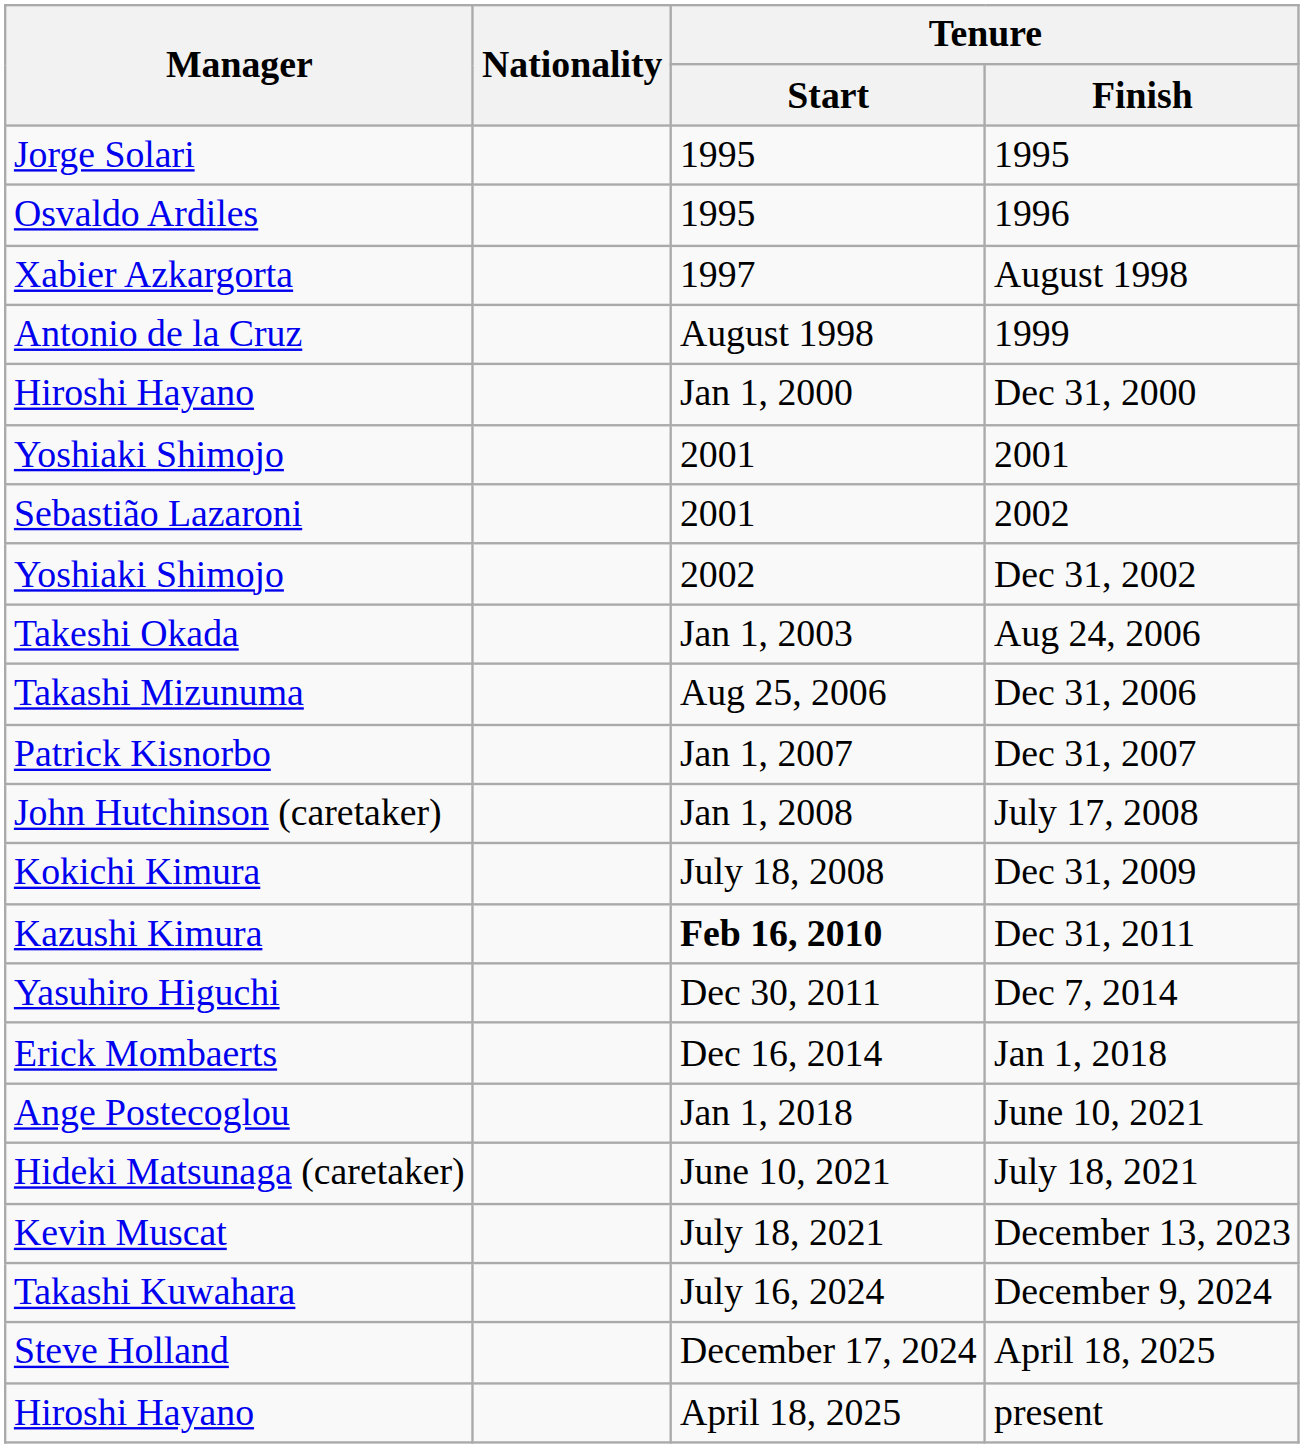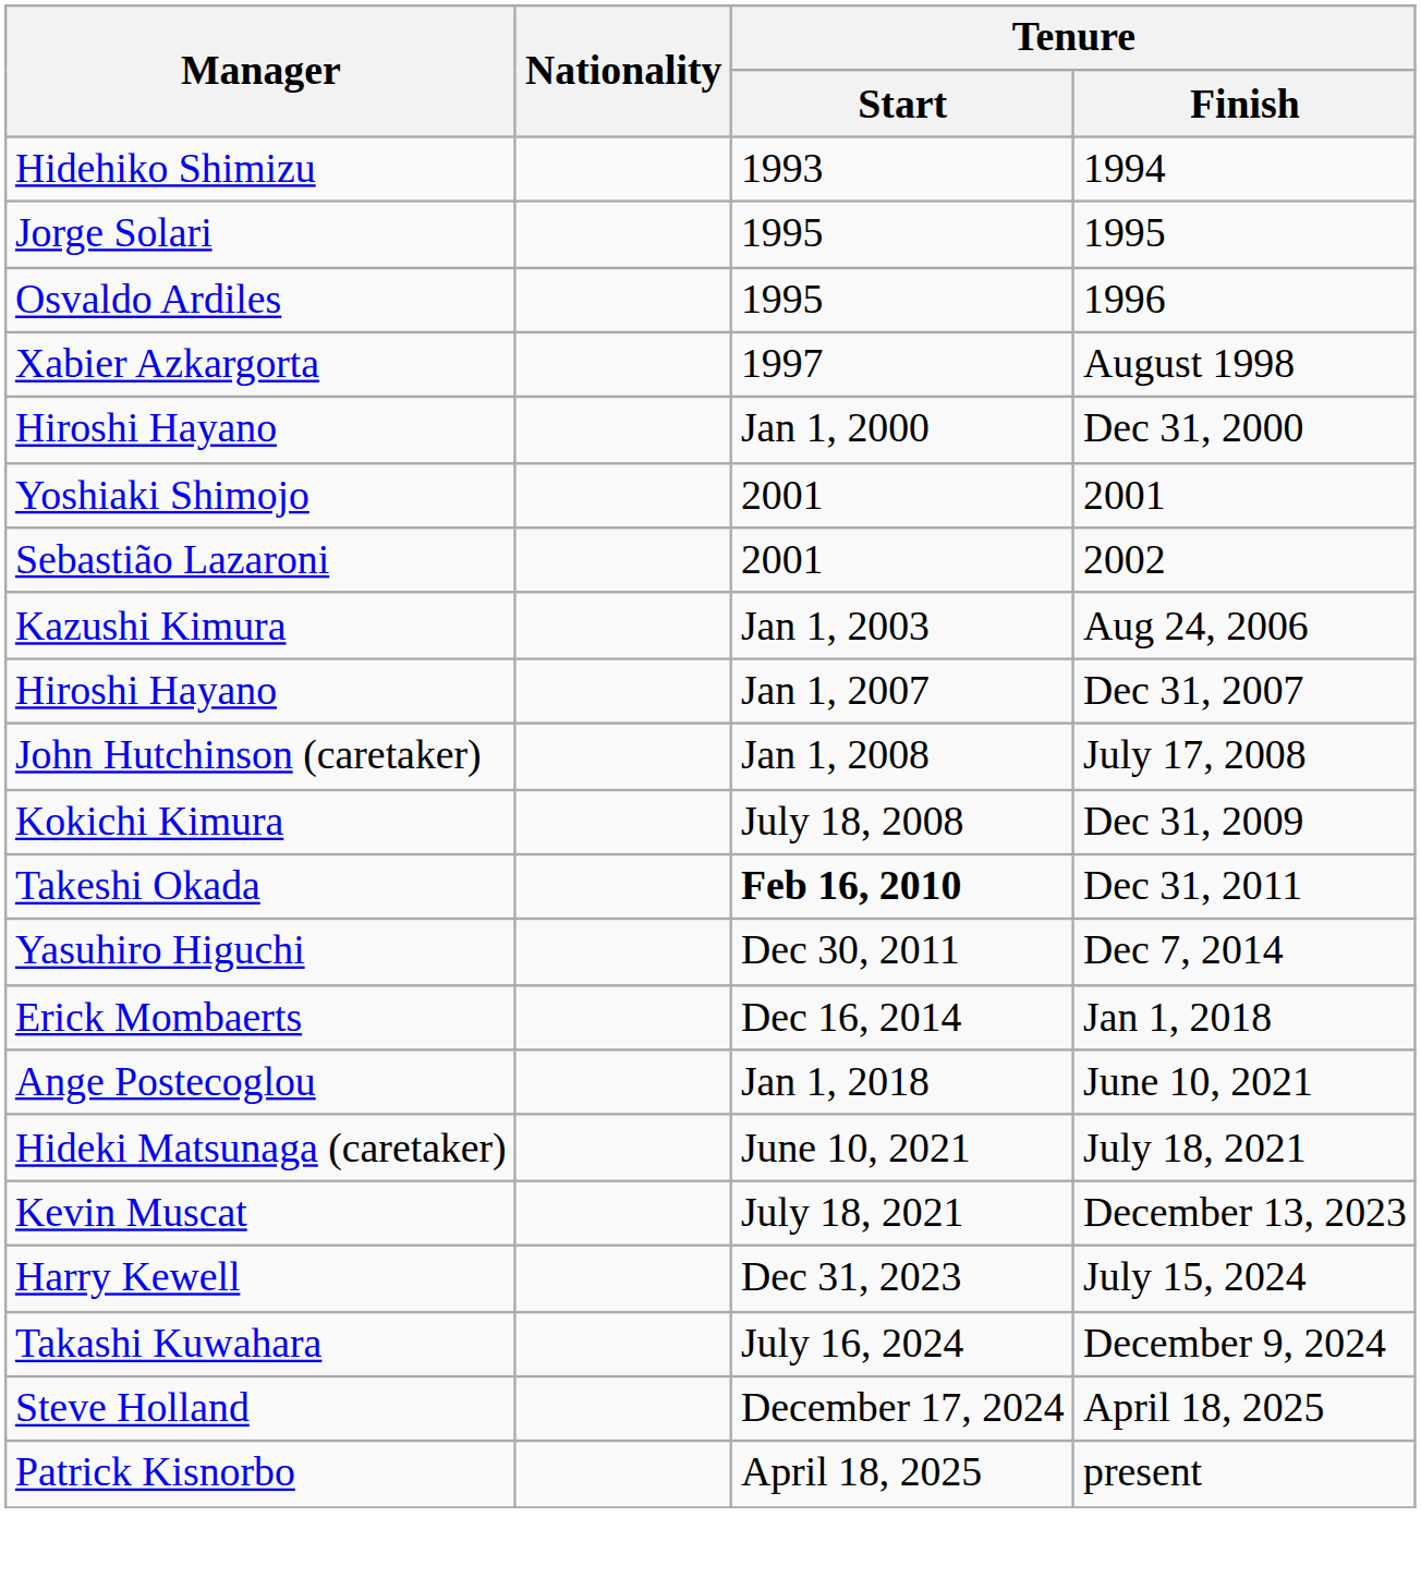+ row: Hidehiko Shimizu | 1993 | 1994
- row: Antonio de la Cruz | August 1998 | 1999
- row: Yoshiaki Shimojo | 2002 | Dec 31, 2002
Aug 24, 2006 | Manager: Takeshi Okada -> Kazushi Kimura
- row: Takashi Mizunuma | Aug 25, 2006 | Dec 31, 2006
Dec 31, 2007 | Manager: Patrick Kisnorbo -> Hiroshi Hayano
Dec 31, 2011 | Manager: Kazushi Kimura -> Takeshi Okada
+ row: Harry Kewell | Dec 31, 2023 | July 15, 2024
present | Manager: Hiroshi Hayano -> Patrick Kisnorbo
